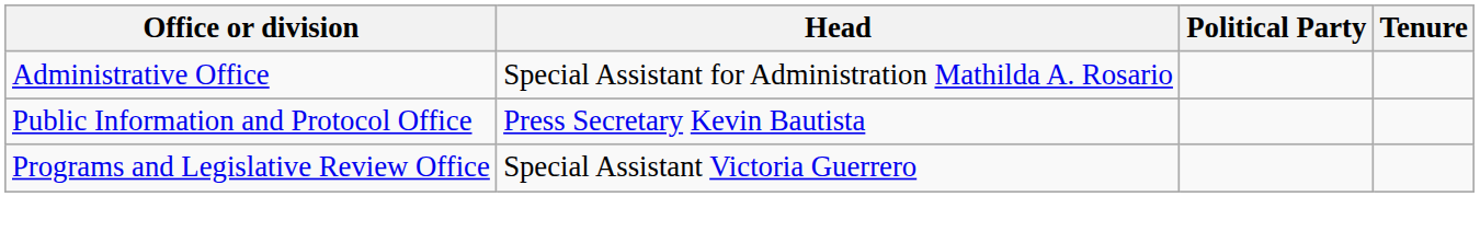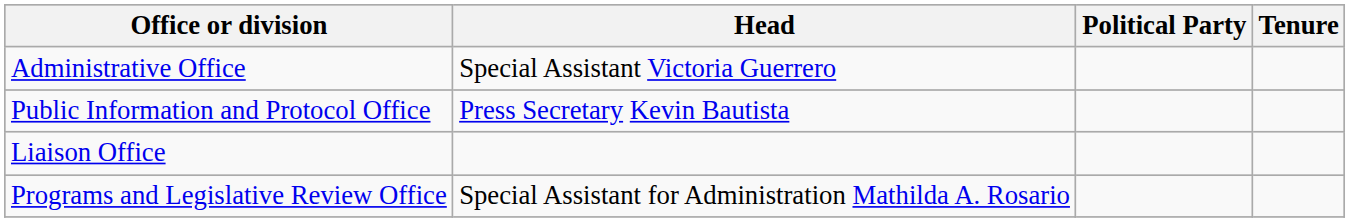Administrative Office | Head: Special Assistant for Administration Mathilda A. Rosario -> Special Assistant Victoria Guerrero
+ row: Liaison Office
Programs and Legislative Review Office | Head: Special Assistant Victoria Guerrero -> Special Assistant for Administration Mathilda A. Rosario
